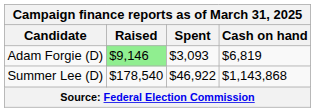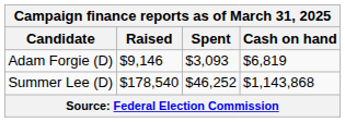Adam Forgie (D) | Raised: lightgreen background -> no background
Summer Lee (D) | Spent: $46,922 -> $46,252
